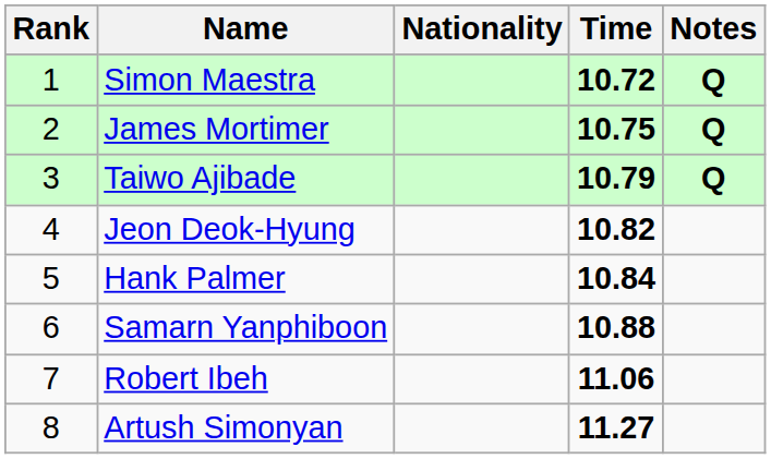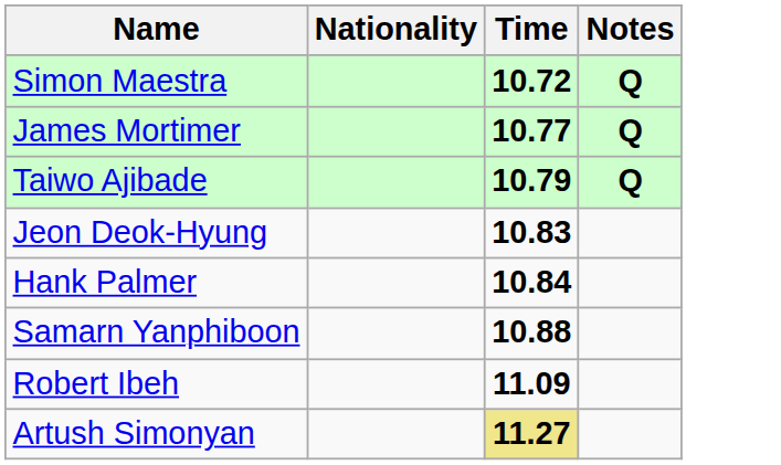- column: Rank | 1 | 2 | 3 | 4 | 5 | 6 | 7 | 8
James Mortimer | Time: 10.75 -> 10.77
Jeon Deok-Hyung | Time: 10.82 -> 10.83
Robert Ibeh | Time: 11.06 -> 11.09
Artush Simonyan | Time: no background -> khaki background
